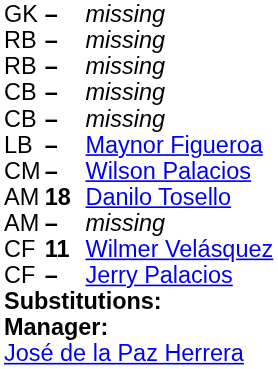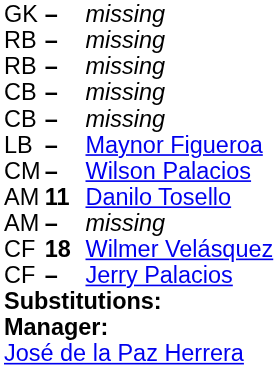AM / Danilo Tosello | column 2: 18 -> 11
CF / Wilmer Velásquez | column 2: 11 -> 18
